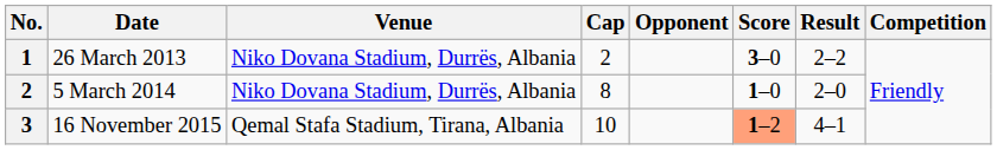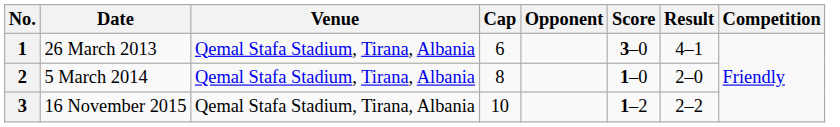26 March 2013 | Venue: Niko Dovana Stadium, Durrës, Albania -> Qemal Stafa Stadium, Tirana, Albania
26 March 2013 | Cap: 2 -> 6
26 March 2013 | Result: 2–2 -> 4–1
5 March 2014 | Venue: Niko Dovana Stadium, Durrës, Albania -> Qemal Stafa Stadium, Tirana, Albania
16 November 2015 | Score: lightsalmon background -> no background
16 November 2015 | Result: 4–1 -> 2–2
